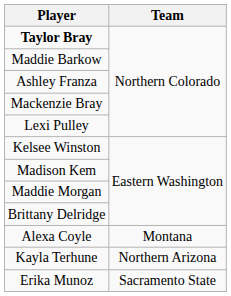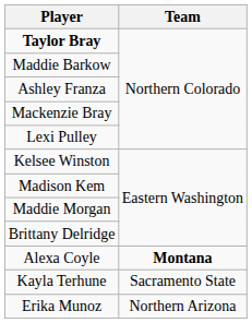Alexa Coyle | Team: normal -> bold
Kayla Terhune | Team: Northern Arizona -> Sacramento State
Erika Munoz | Team: Sacramento State -> Northern Arizona
